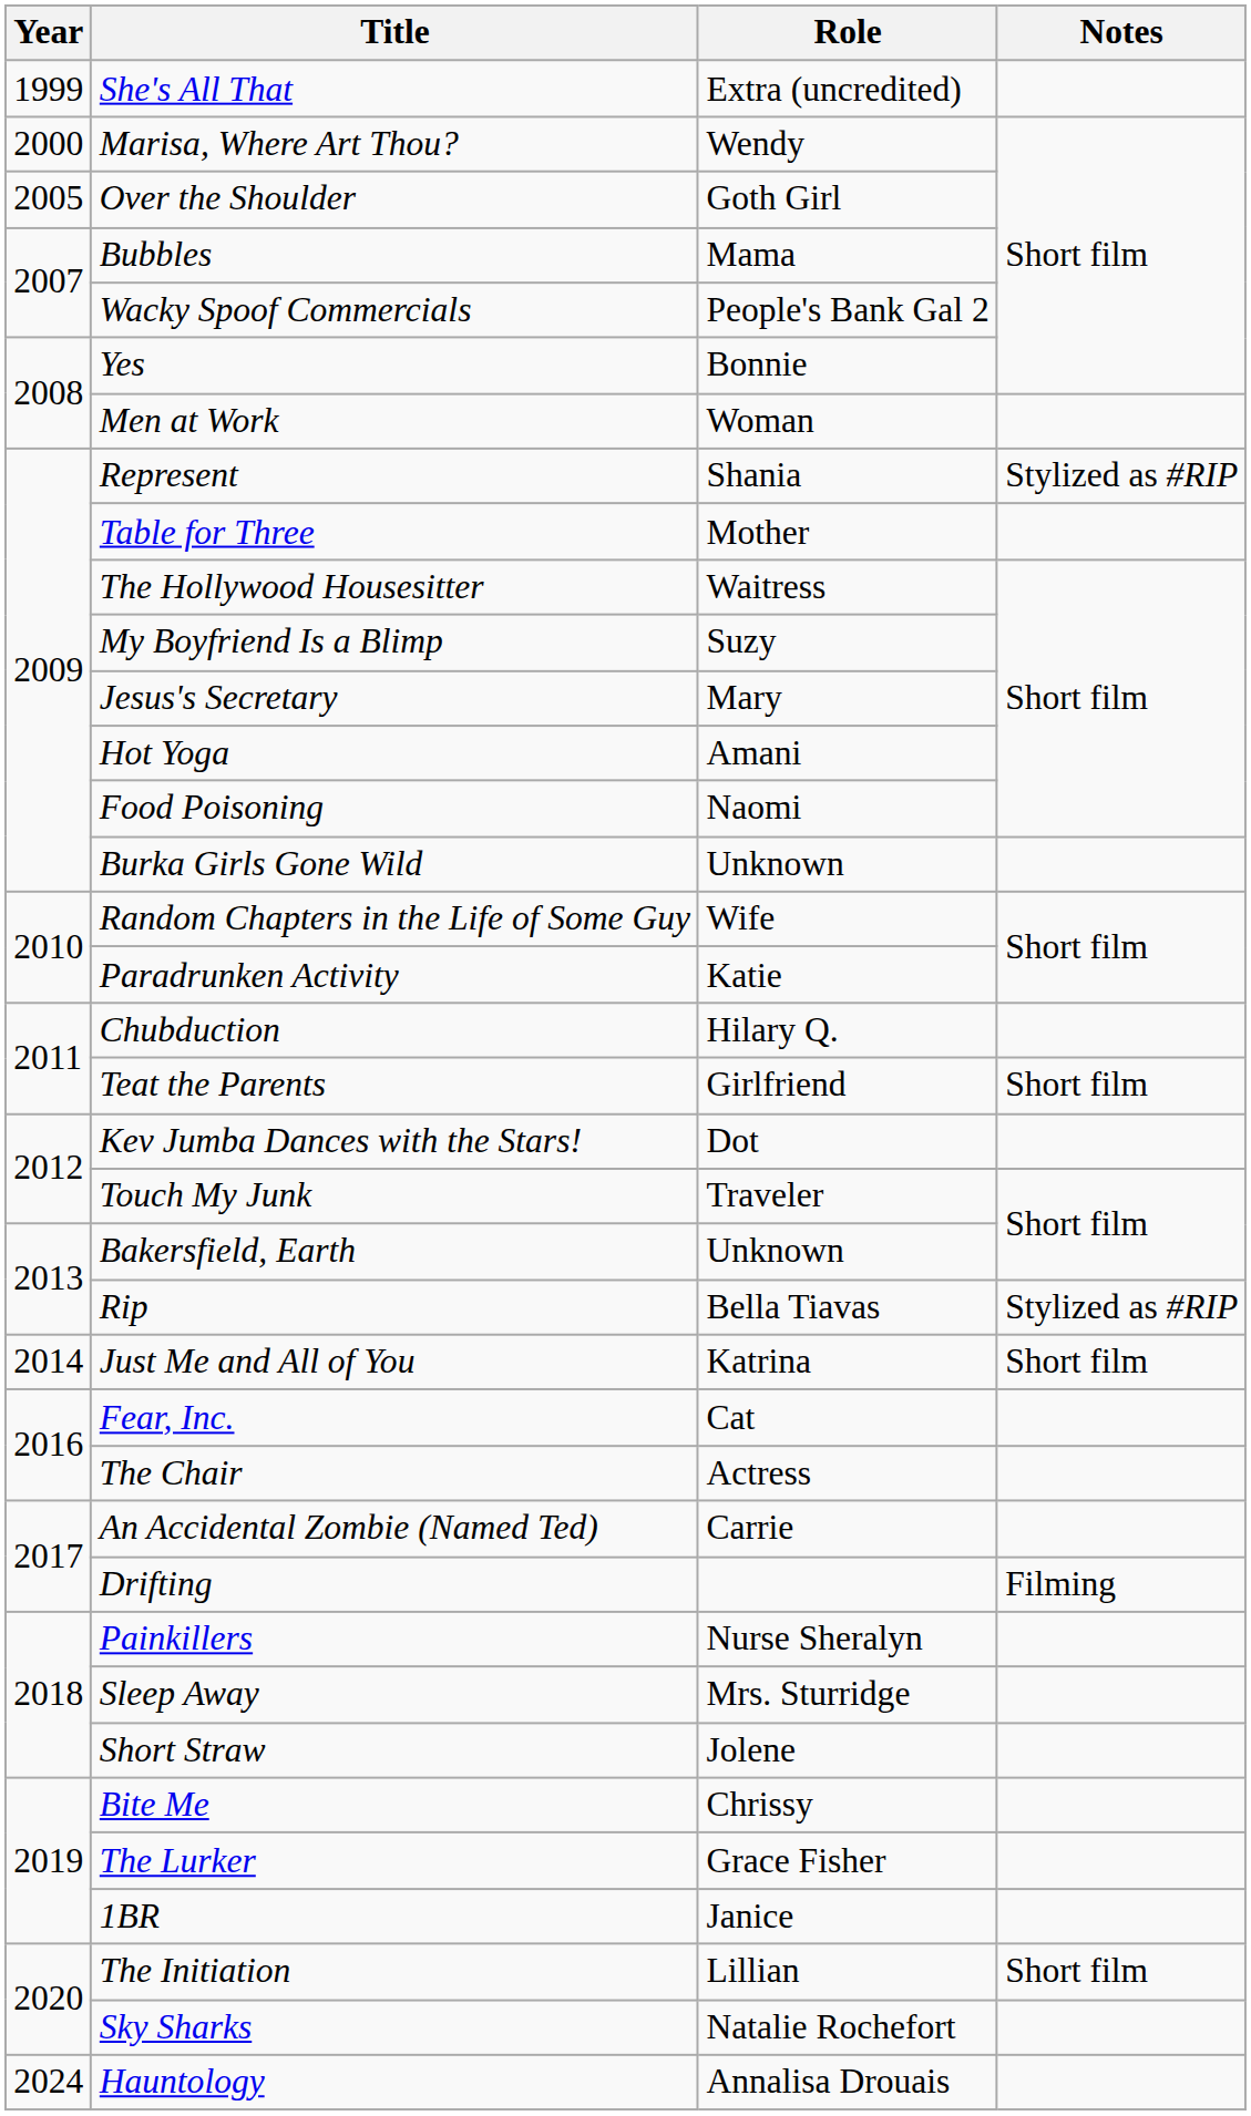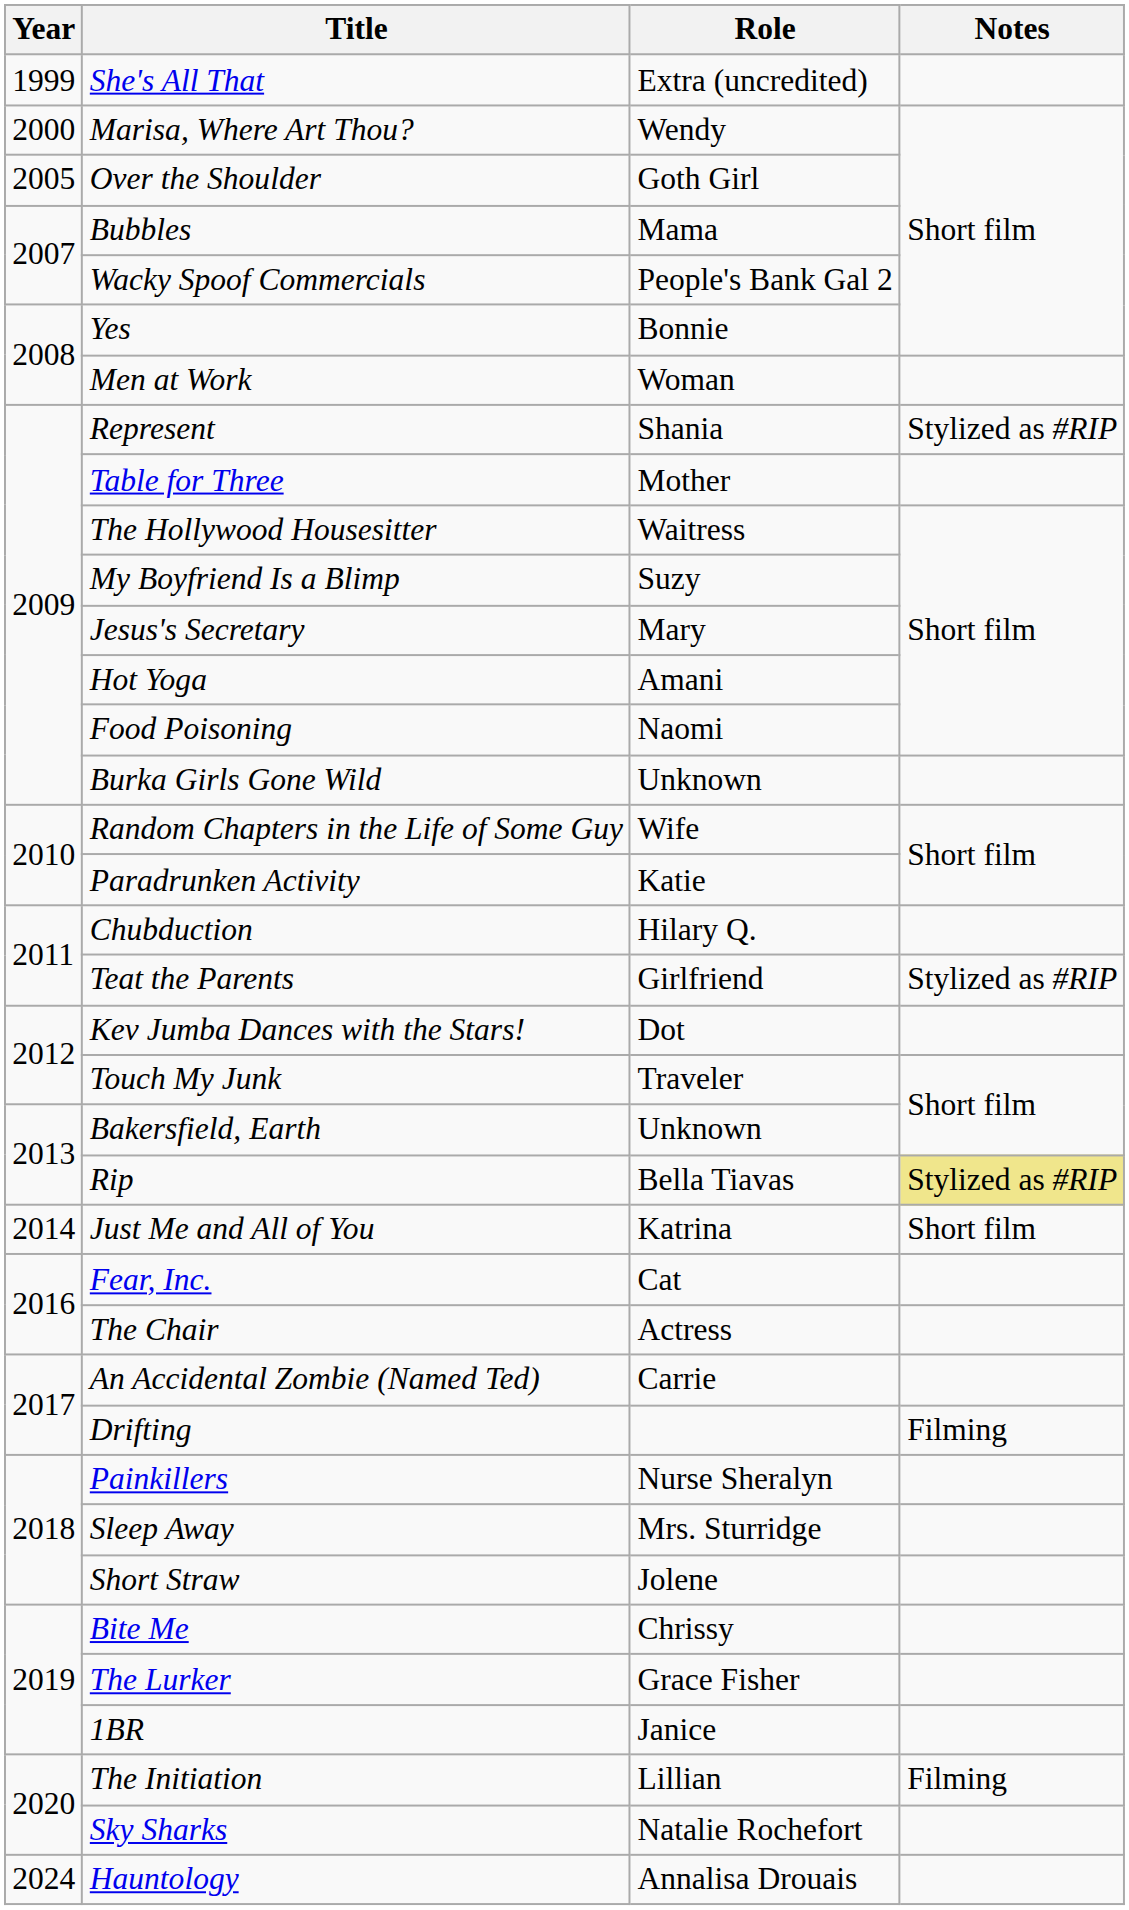Teat the Parents | Notes: Short film -> Stylized as #RIP
Rip | Notes: no background -> khaki background
The Initiation | Notes: Short film -> Filming
